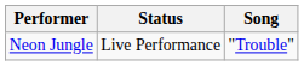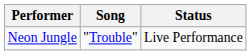columns swapped: Song <-> Status
